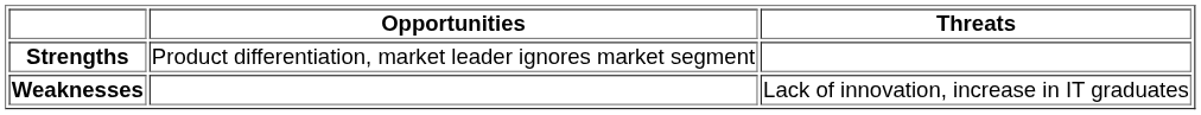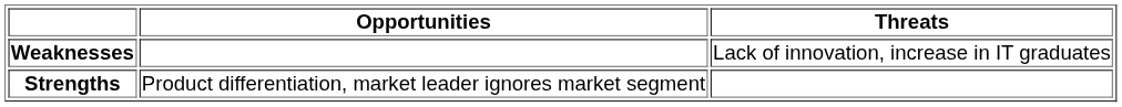rows swapped: Strengths <-> Weaknesses
